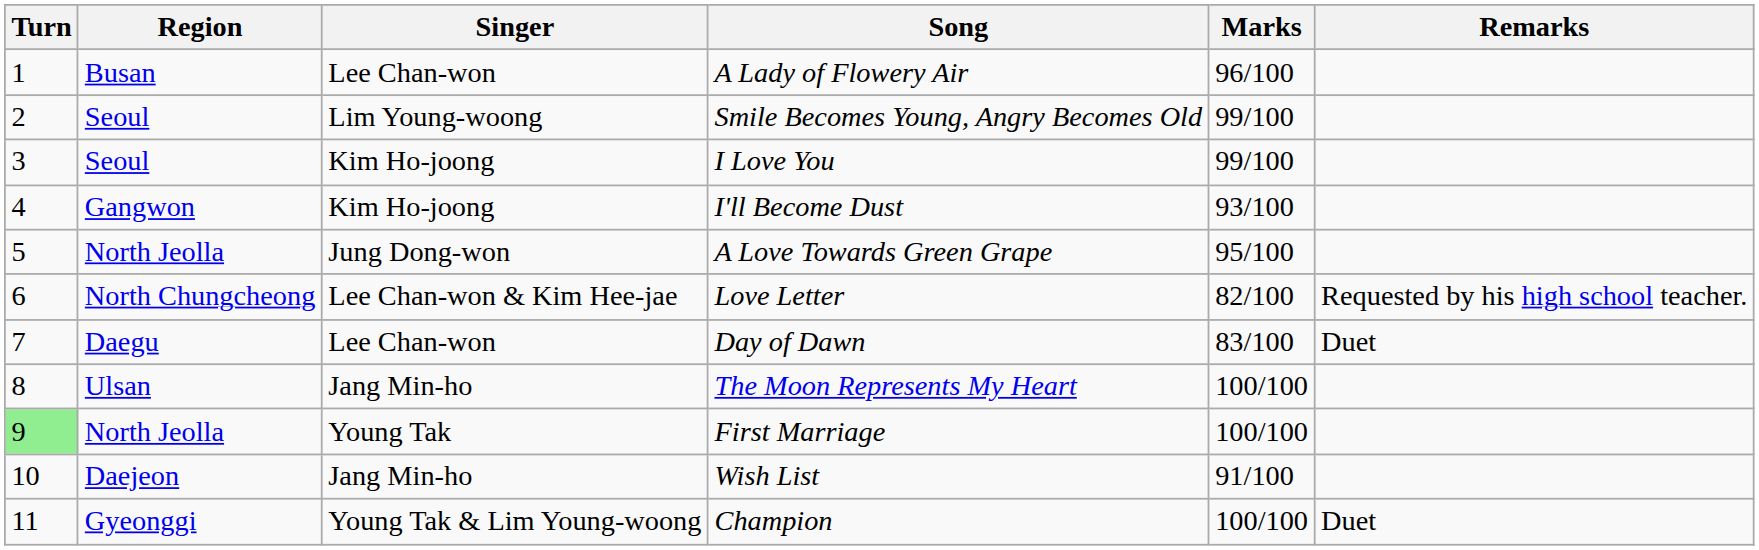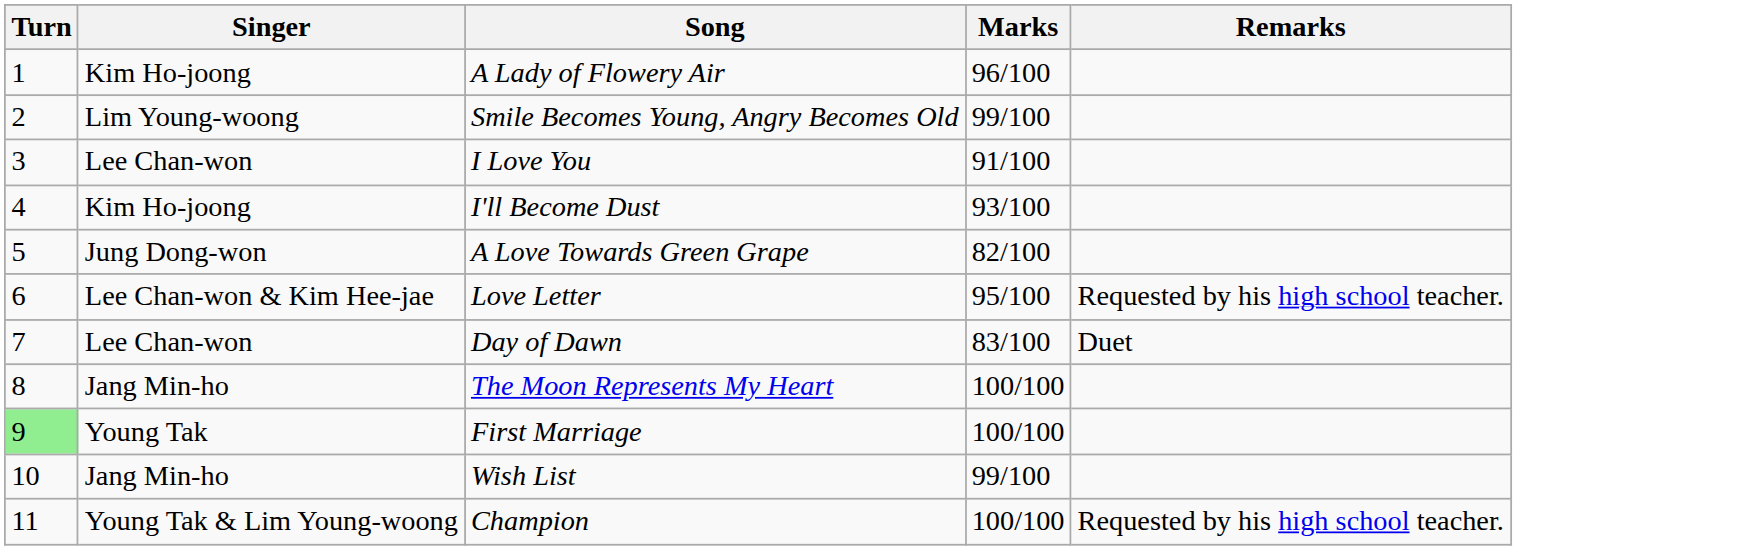- column: Region | Busan | Seoul | Seoul | Gangwon | North Jeolla | North Chungcheong | Daegu | Ulsan | North Jeolla | Daejeon | Gyeonggi
A Lady of Flowery Air | Singer: Lee Chan-won -> Kim Ho-joong
I Love You | Singer: Kim Ho-joong -> Lee Chan-won
I Love You | Marks: 99/100 -> 91/100
A Love Towards Green Grape | Marks: 95/100 -> 82/100
Love Letter | Marks: 82/100 -> 95/100
Wish List | Marks: 91/100 -> 99/100
Champion | Remarks: Duet -> Requested by his high school teacher.
